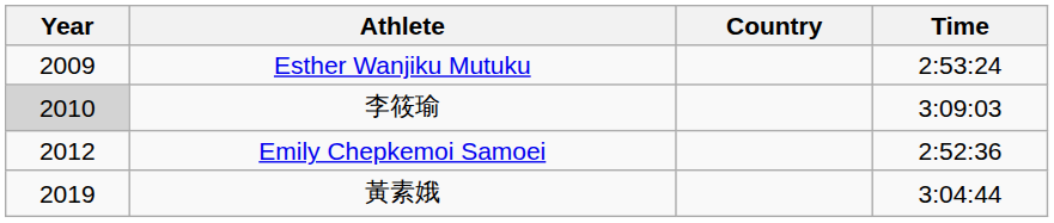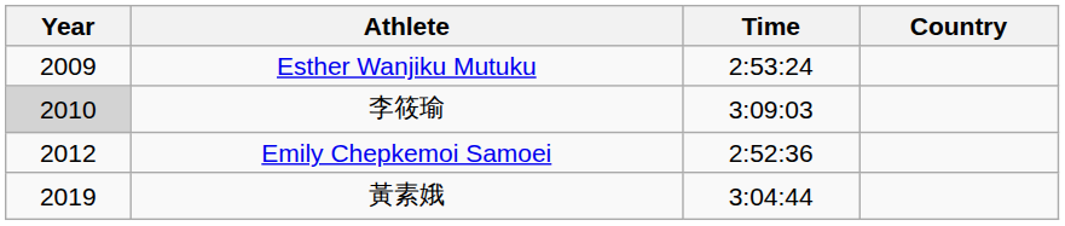columns swapped: Country <-> Time
